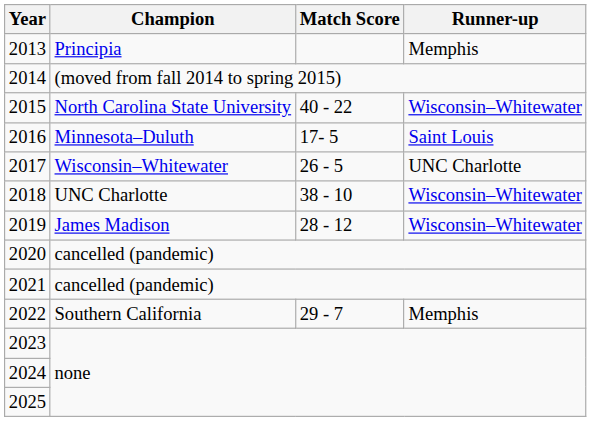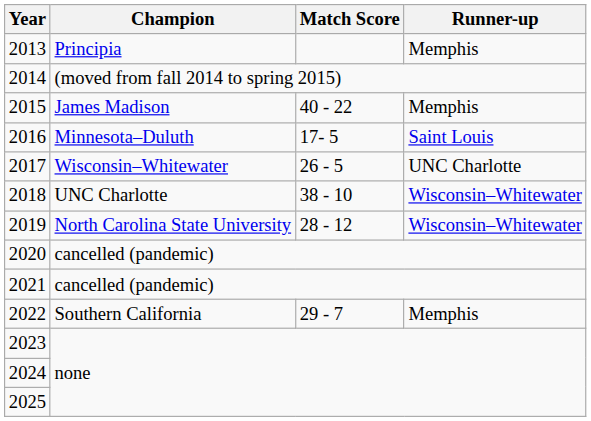2015 | Champion: North Carolina State University -> James Madison
2015 | Runner-up: Wisconsin–Whitewater -> Memphis
2019 | Champion: James Madison -> North Carolina State University
